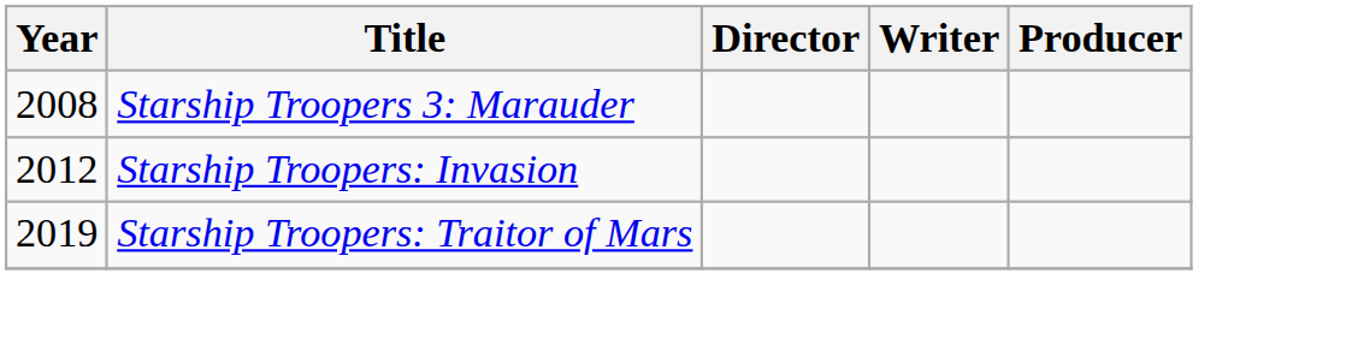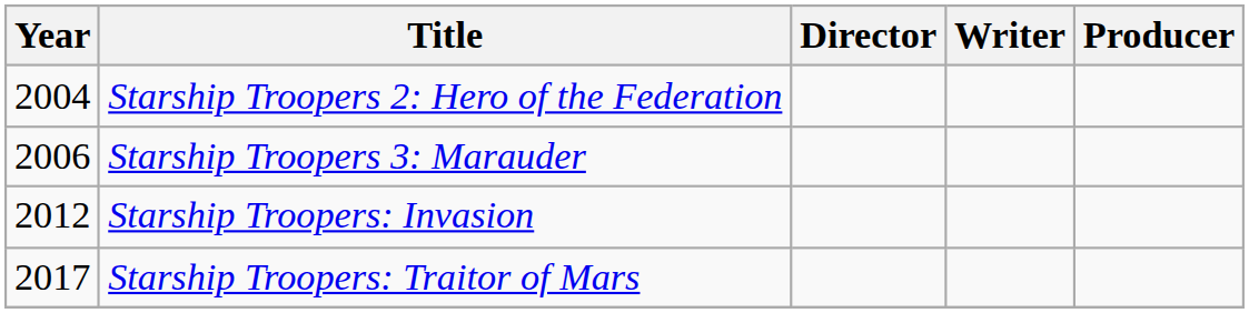+ row: 2004 | Starship Troopers 2: Hero of the Federation
Starship Troopers 3: Marauder | Year: 2008 -> 2006
Starship Troopers: Traitor of Mars | Year: 2019 -> 2017
